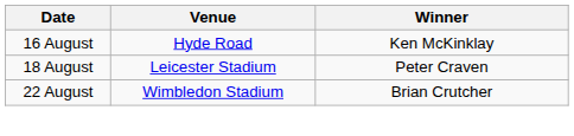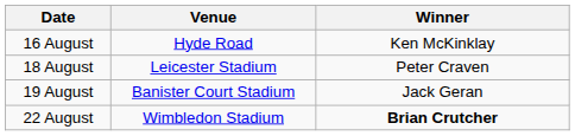+ row: 19 August | Banister Court Stadium | Jack Geran
22 August | Winner: normal -> bold
